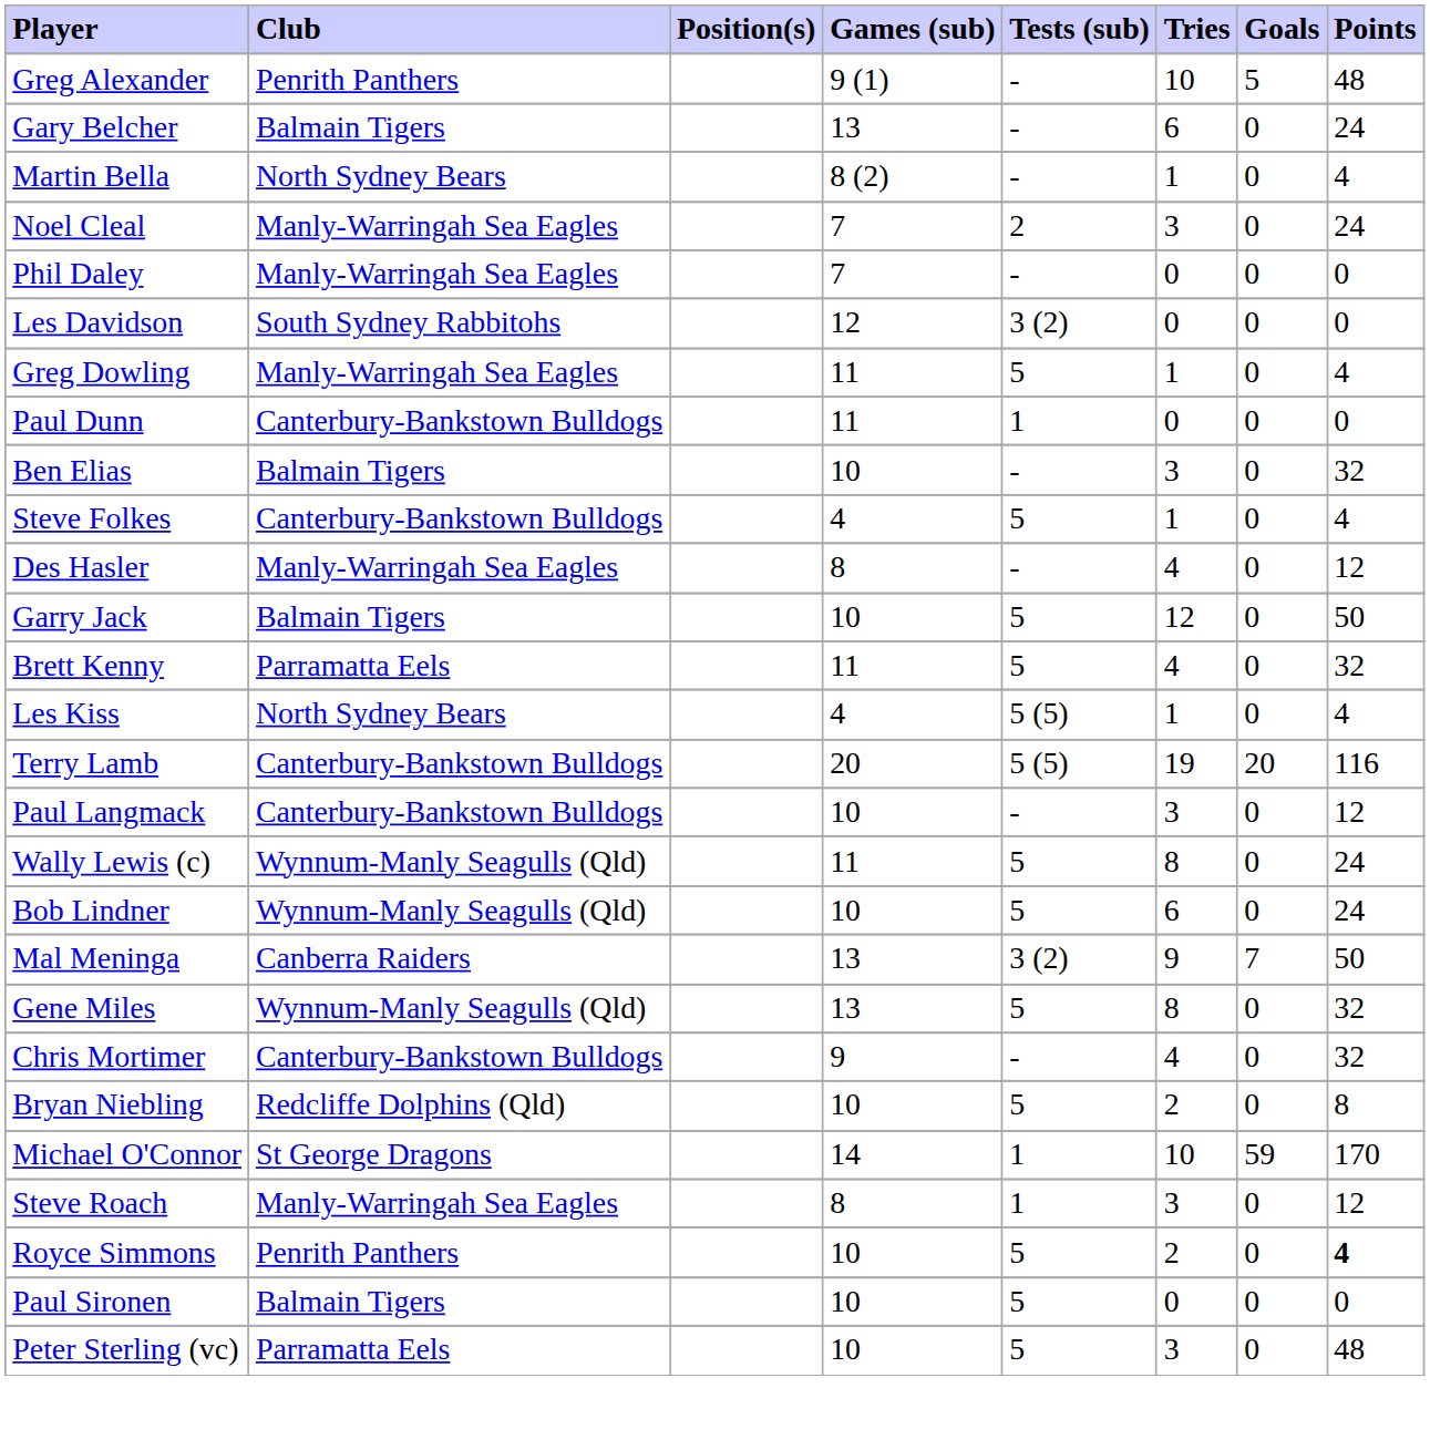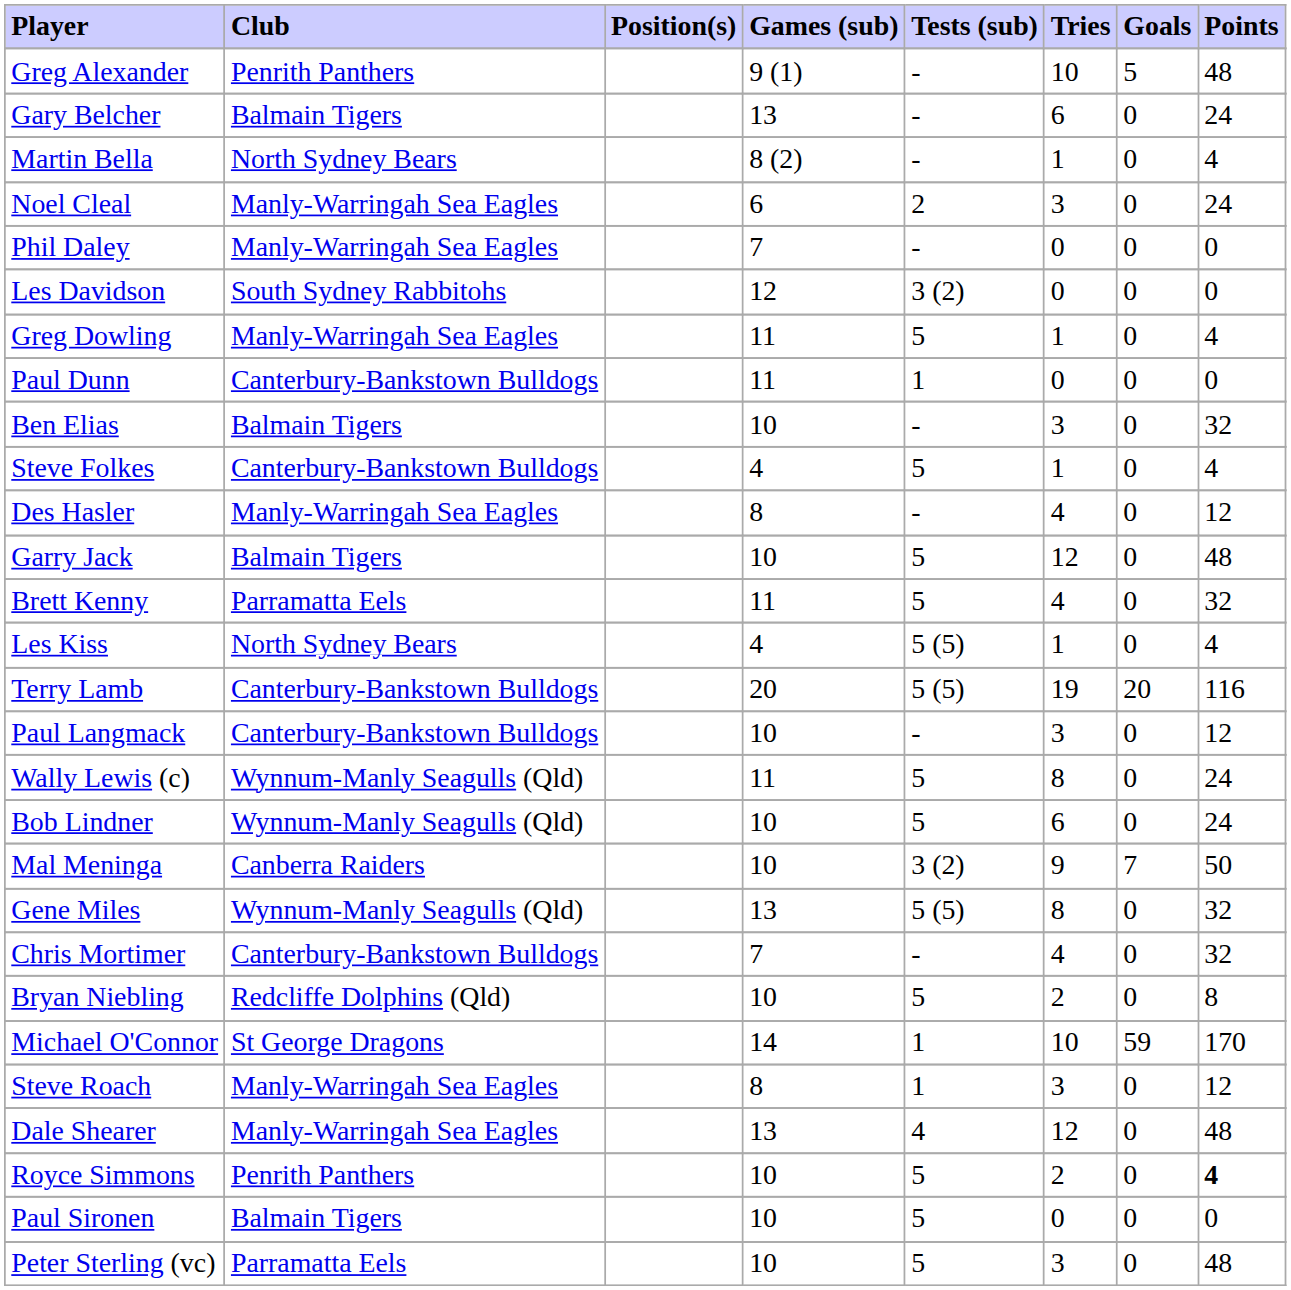Noel Cleal | Games (sub): 7 -> 6
Garry Jack | Points: 50 -> 48
Mal Meninga | Games (sub): 13 -> 10
Gene Miles | Tests (sub): 5 -> 5 (5)
Chris Mortimer | Games (sub): 9 -> 7
+ row: Dale Shearer | Manly-Warringah Sea Eagles | 13 | 4 | 12 | 0 | 48
